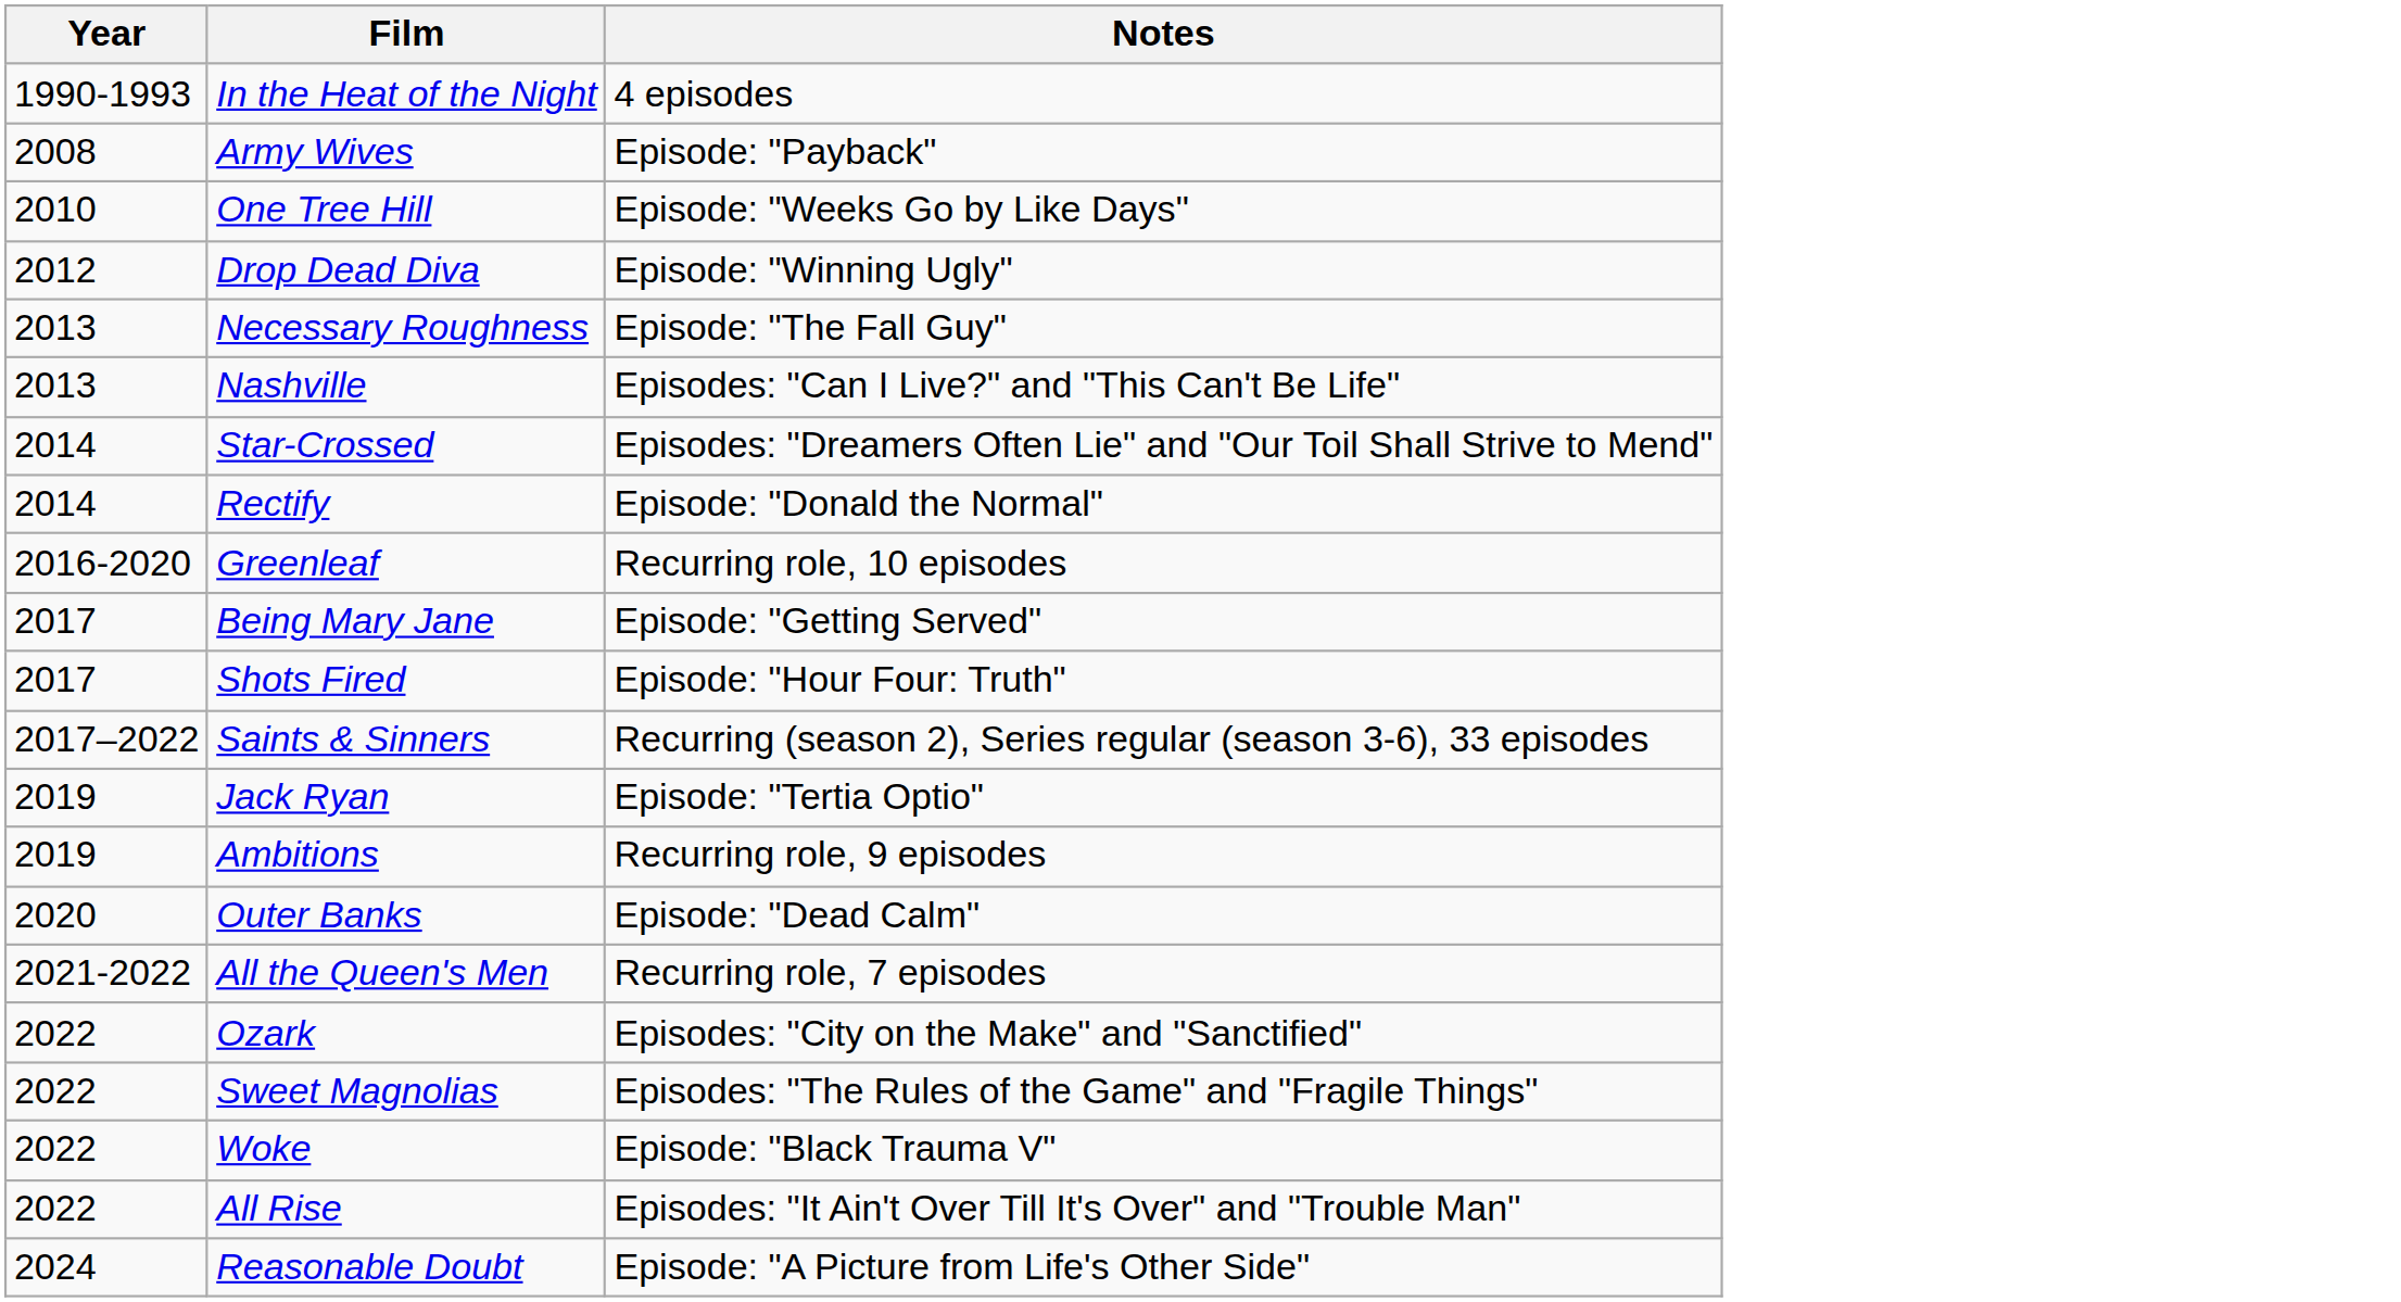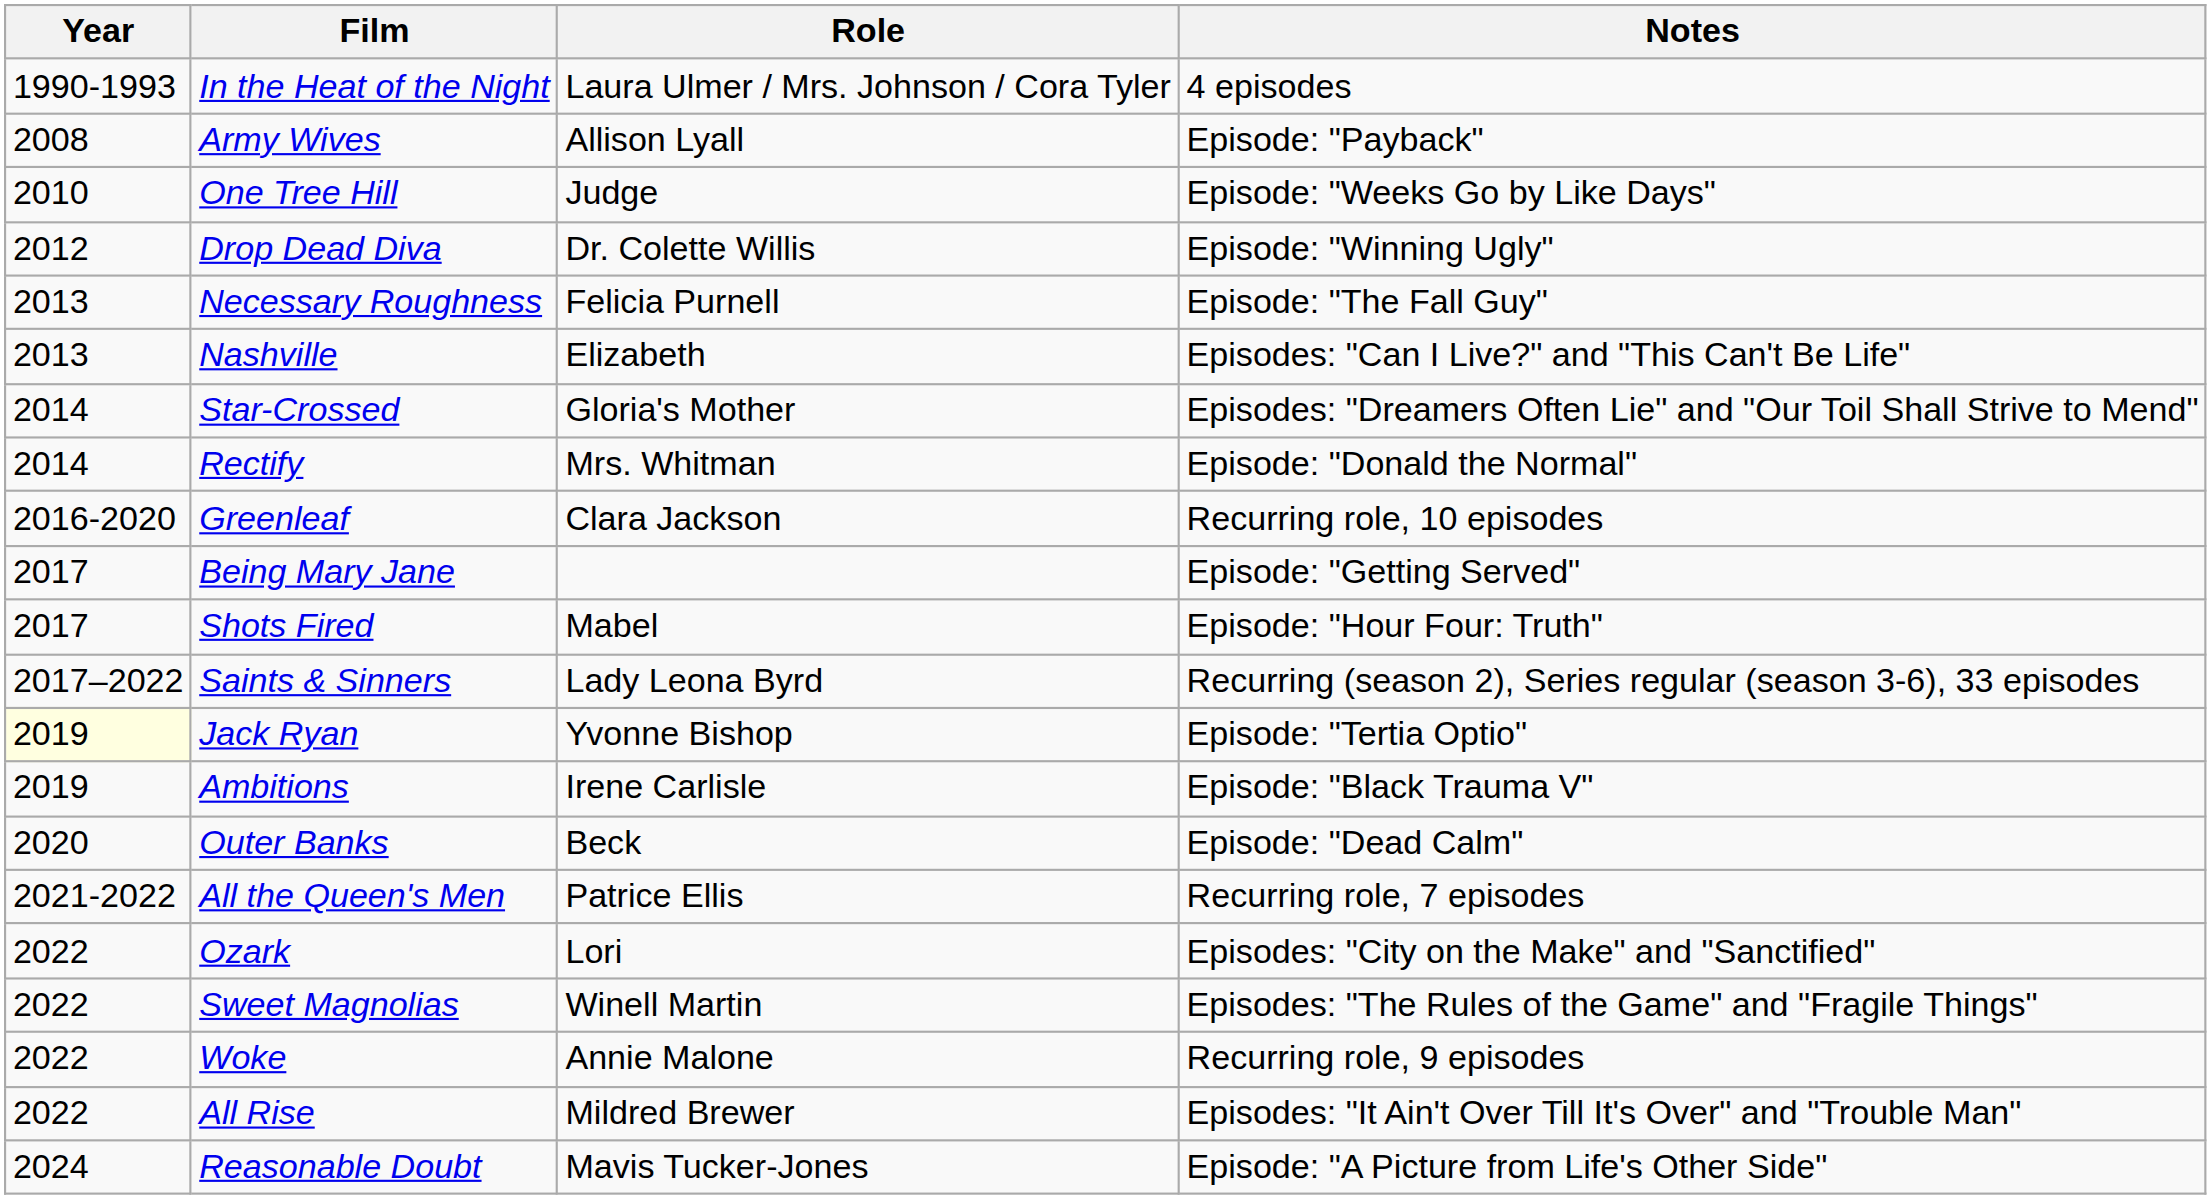+ column: Role | Laura Ulmer / Mrs. Johnson / Cora Tyler | Allison Lyall | Judge | Dr. Colette Willis | Felicia Purnell | Elizabeth | Gloria's Mother | Mrs. Whitman | Clara Jackson | Mabel | Lady Leona Byrd | Yvonne Bishop | Irene Carlisle | Beck | Patrice Ellis | Lori | Winell Martin | Annie Malone | Mildred Brewer | Mavis Tucker-Jones
Jack Ryan | Year: no background -> lightyellow background
Ambitions | Notes: Recurring role, 9 episodes -> Episode: "Black Trauma V"
Woke | Notes: Episode: "Black Trauma V" -> Recurring role, 9 episodes
